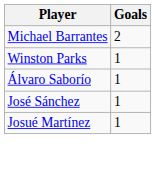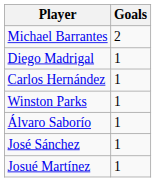+ row: Diego Madrigal | 1
+ row: Carlos Hernández | 1
